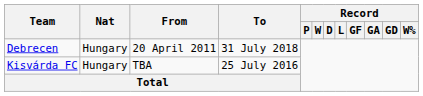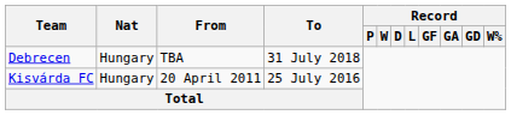Debrecen | From: 20 April 2011 -> TBA
Kisvárda FC | From: TBA -> 20 April 2011
